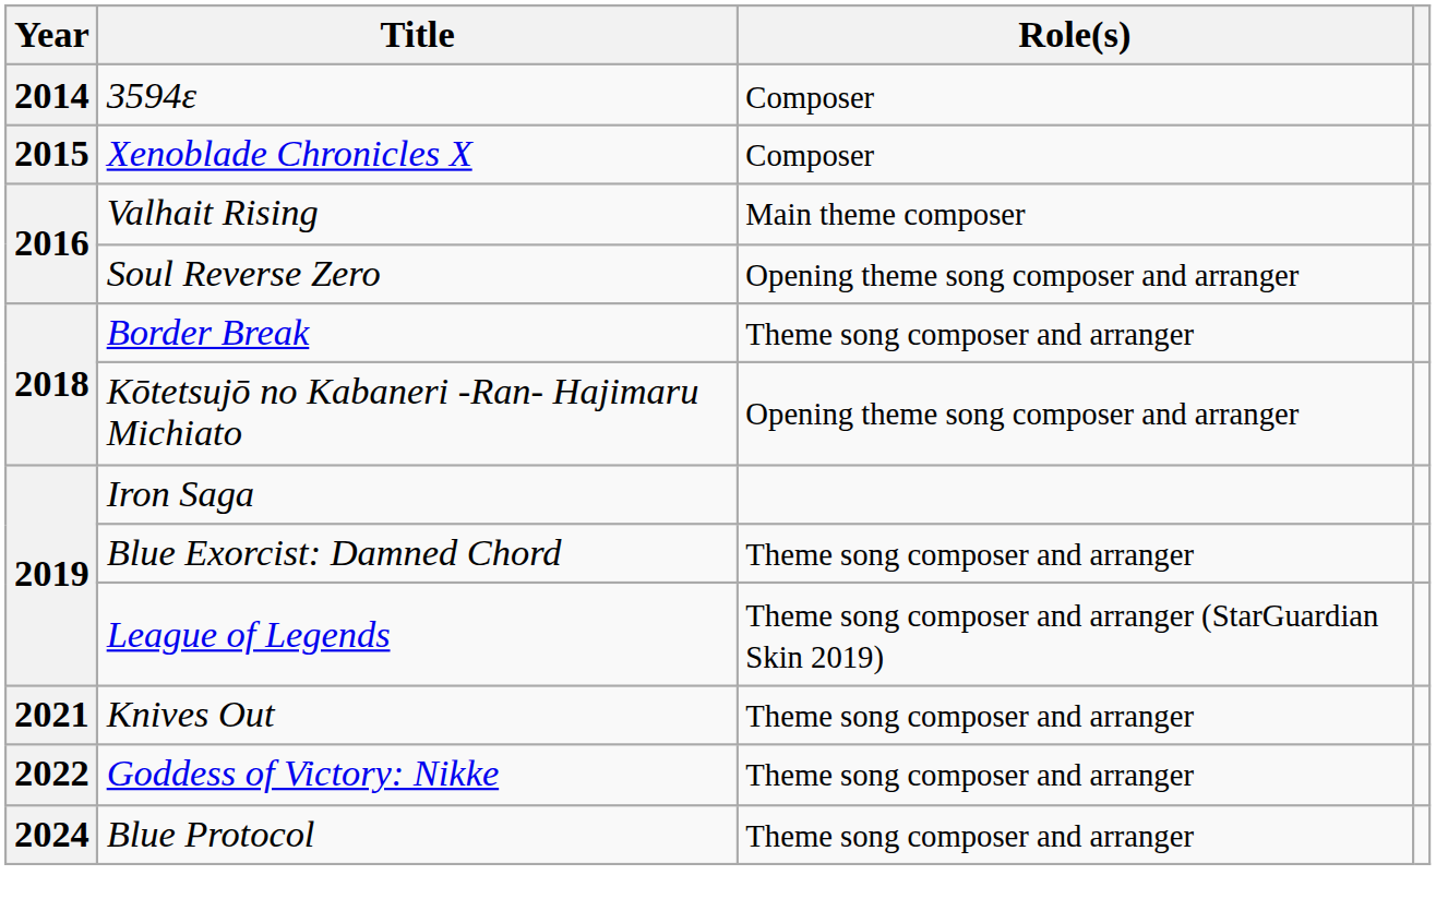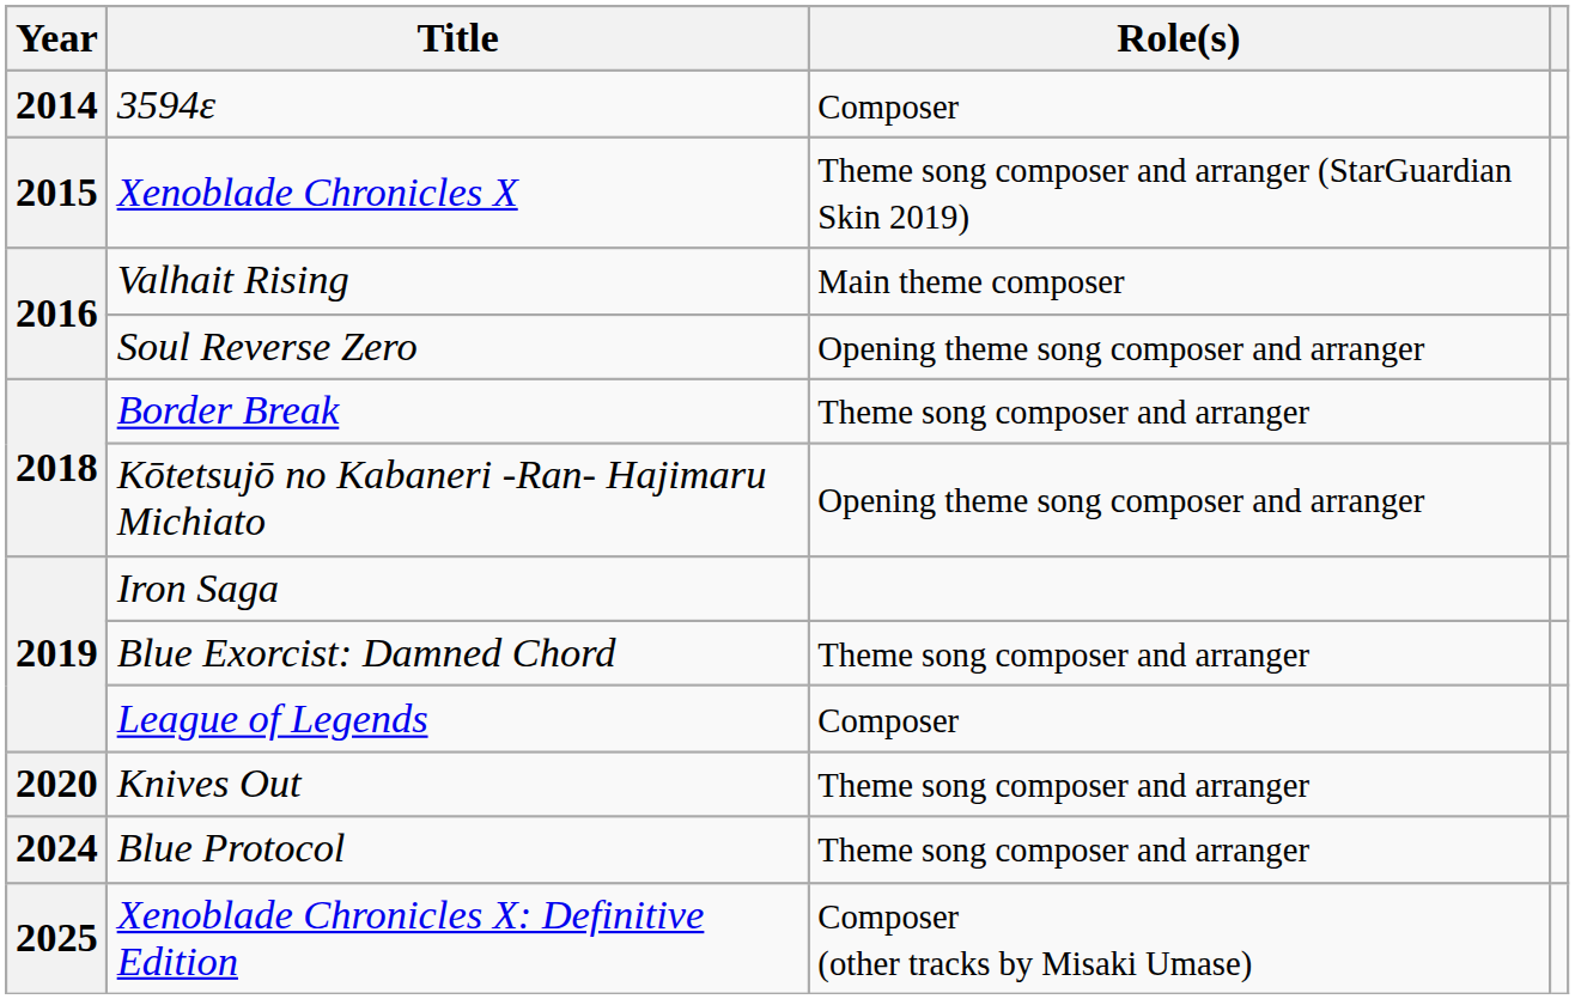Xenoblade Chronicles X | Role(s): Composer -> Theme song composer and arranger (StarGuardian Skin 2019)
League of Legends | Role(s): Theme song composer and arranger (StarGuardian Skin 2019) -> Composer
Knives Out | Year: 2021 -> 2020
- row: 2022 | Goddess of Victory: Nikke | Theme song composer and arranger
+ row: 2025 | Xenoblade Chronicles X: Definitive Edition | Composer (other tracks by Misaki Umase)
